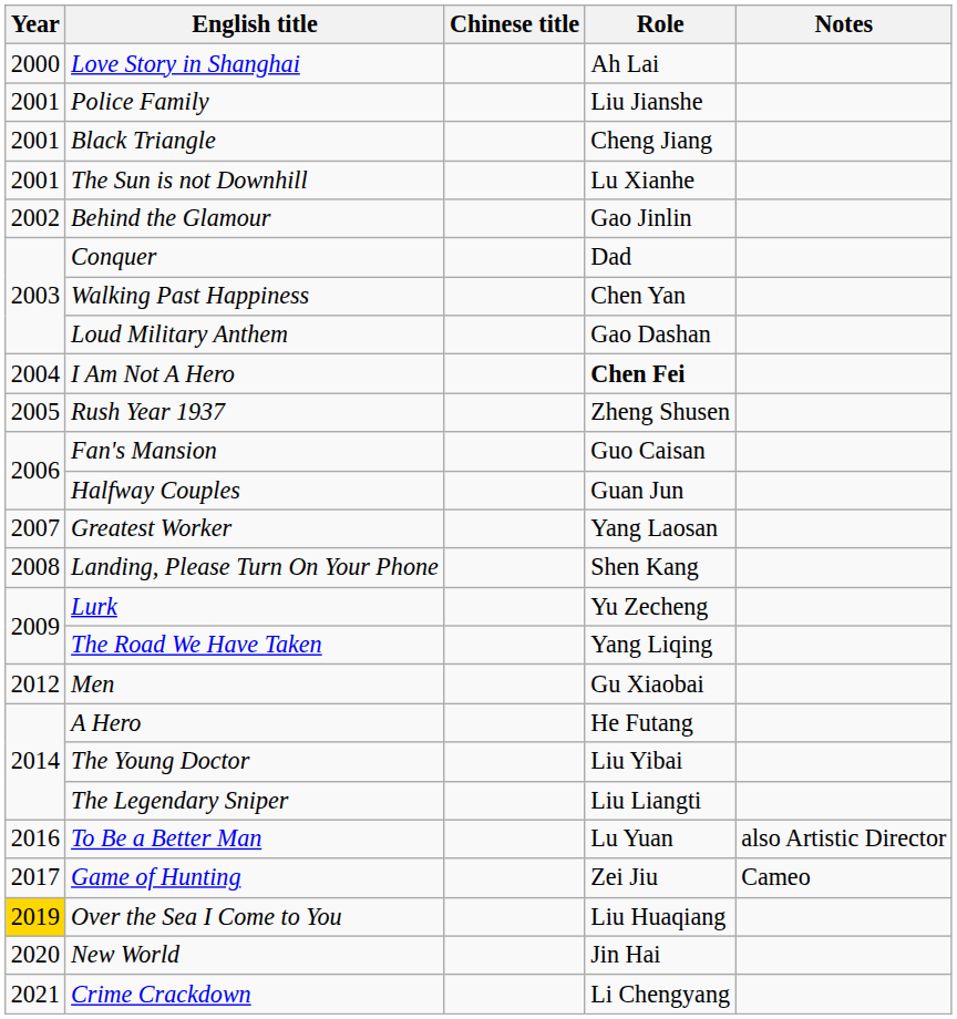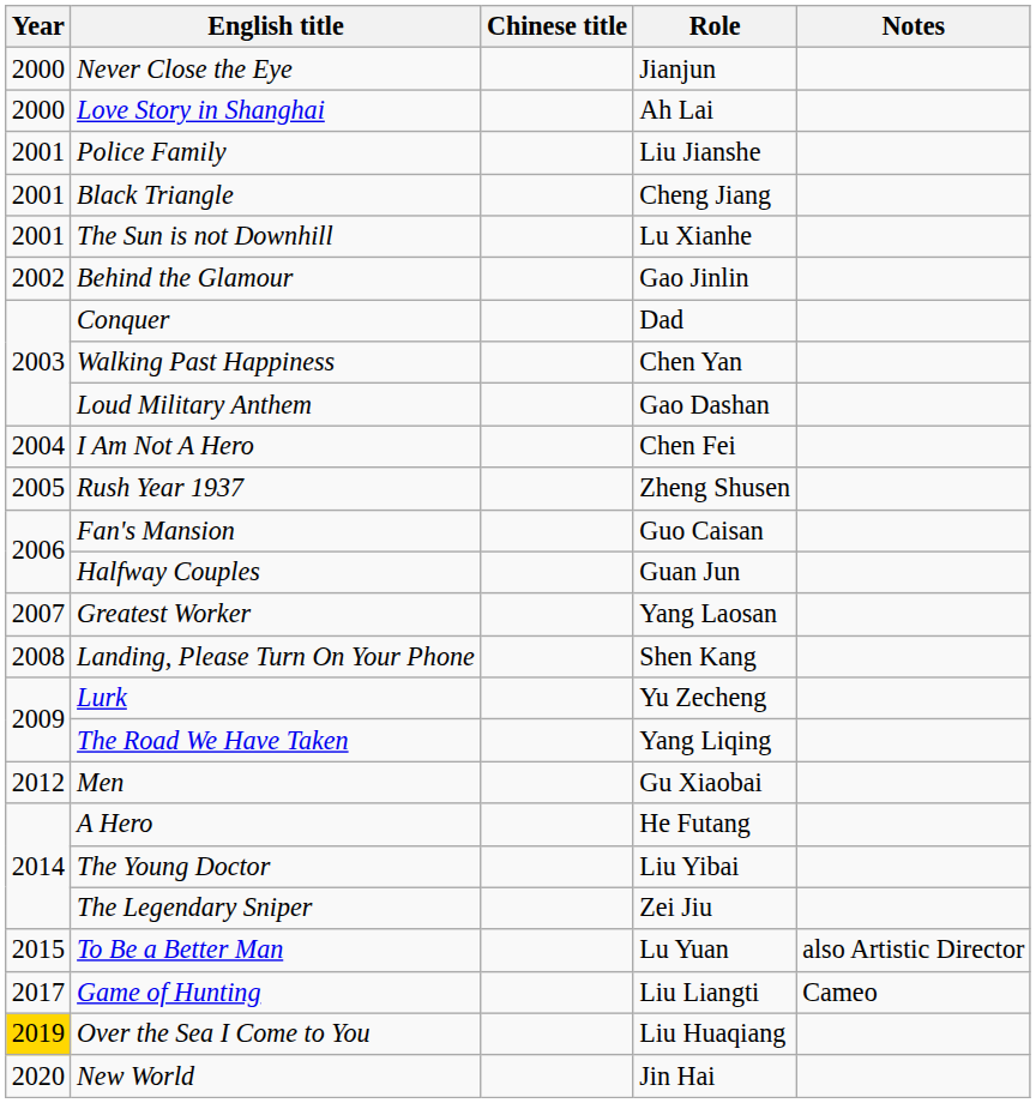+ row: 2000 | Never Close the Eye | Jianjun
I Am Not A Hero | Role: bold -> normal
The Legendary Sniper | Role: Liu Liangti -> Zei Jiu
To Be a Better Man | Year: 2016 -> 2015
Game of Hunting | Role: Zei Jiu -> Liu Liangti
- row: 2021 | Crime Crackdown | Li Chengyang
